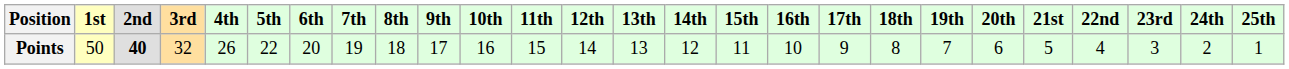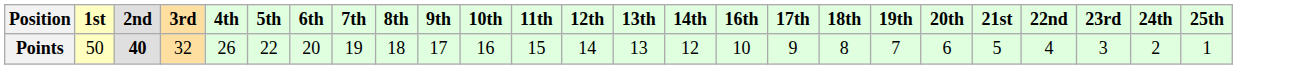- column: 15th | 11
